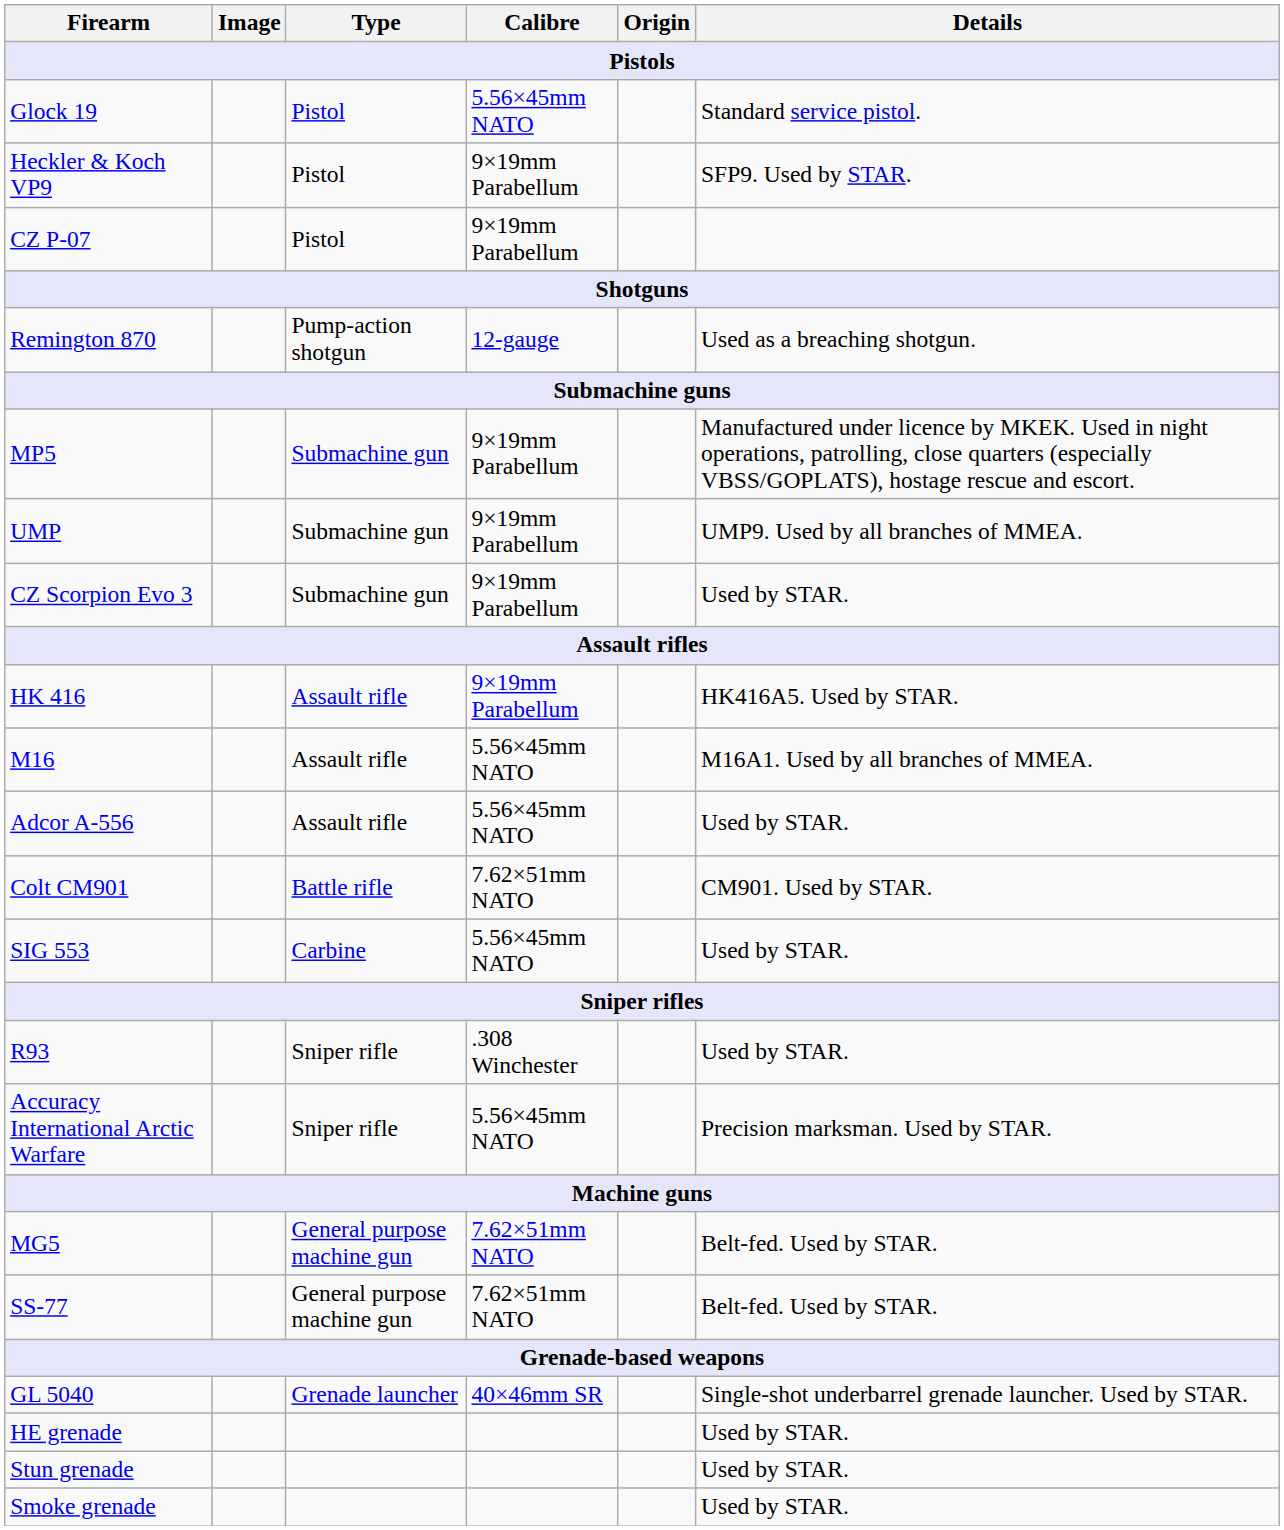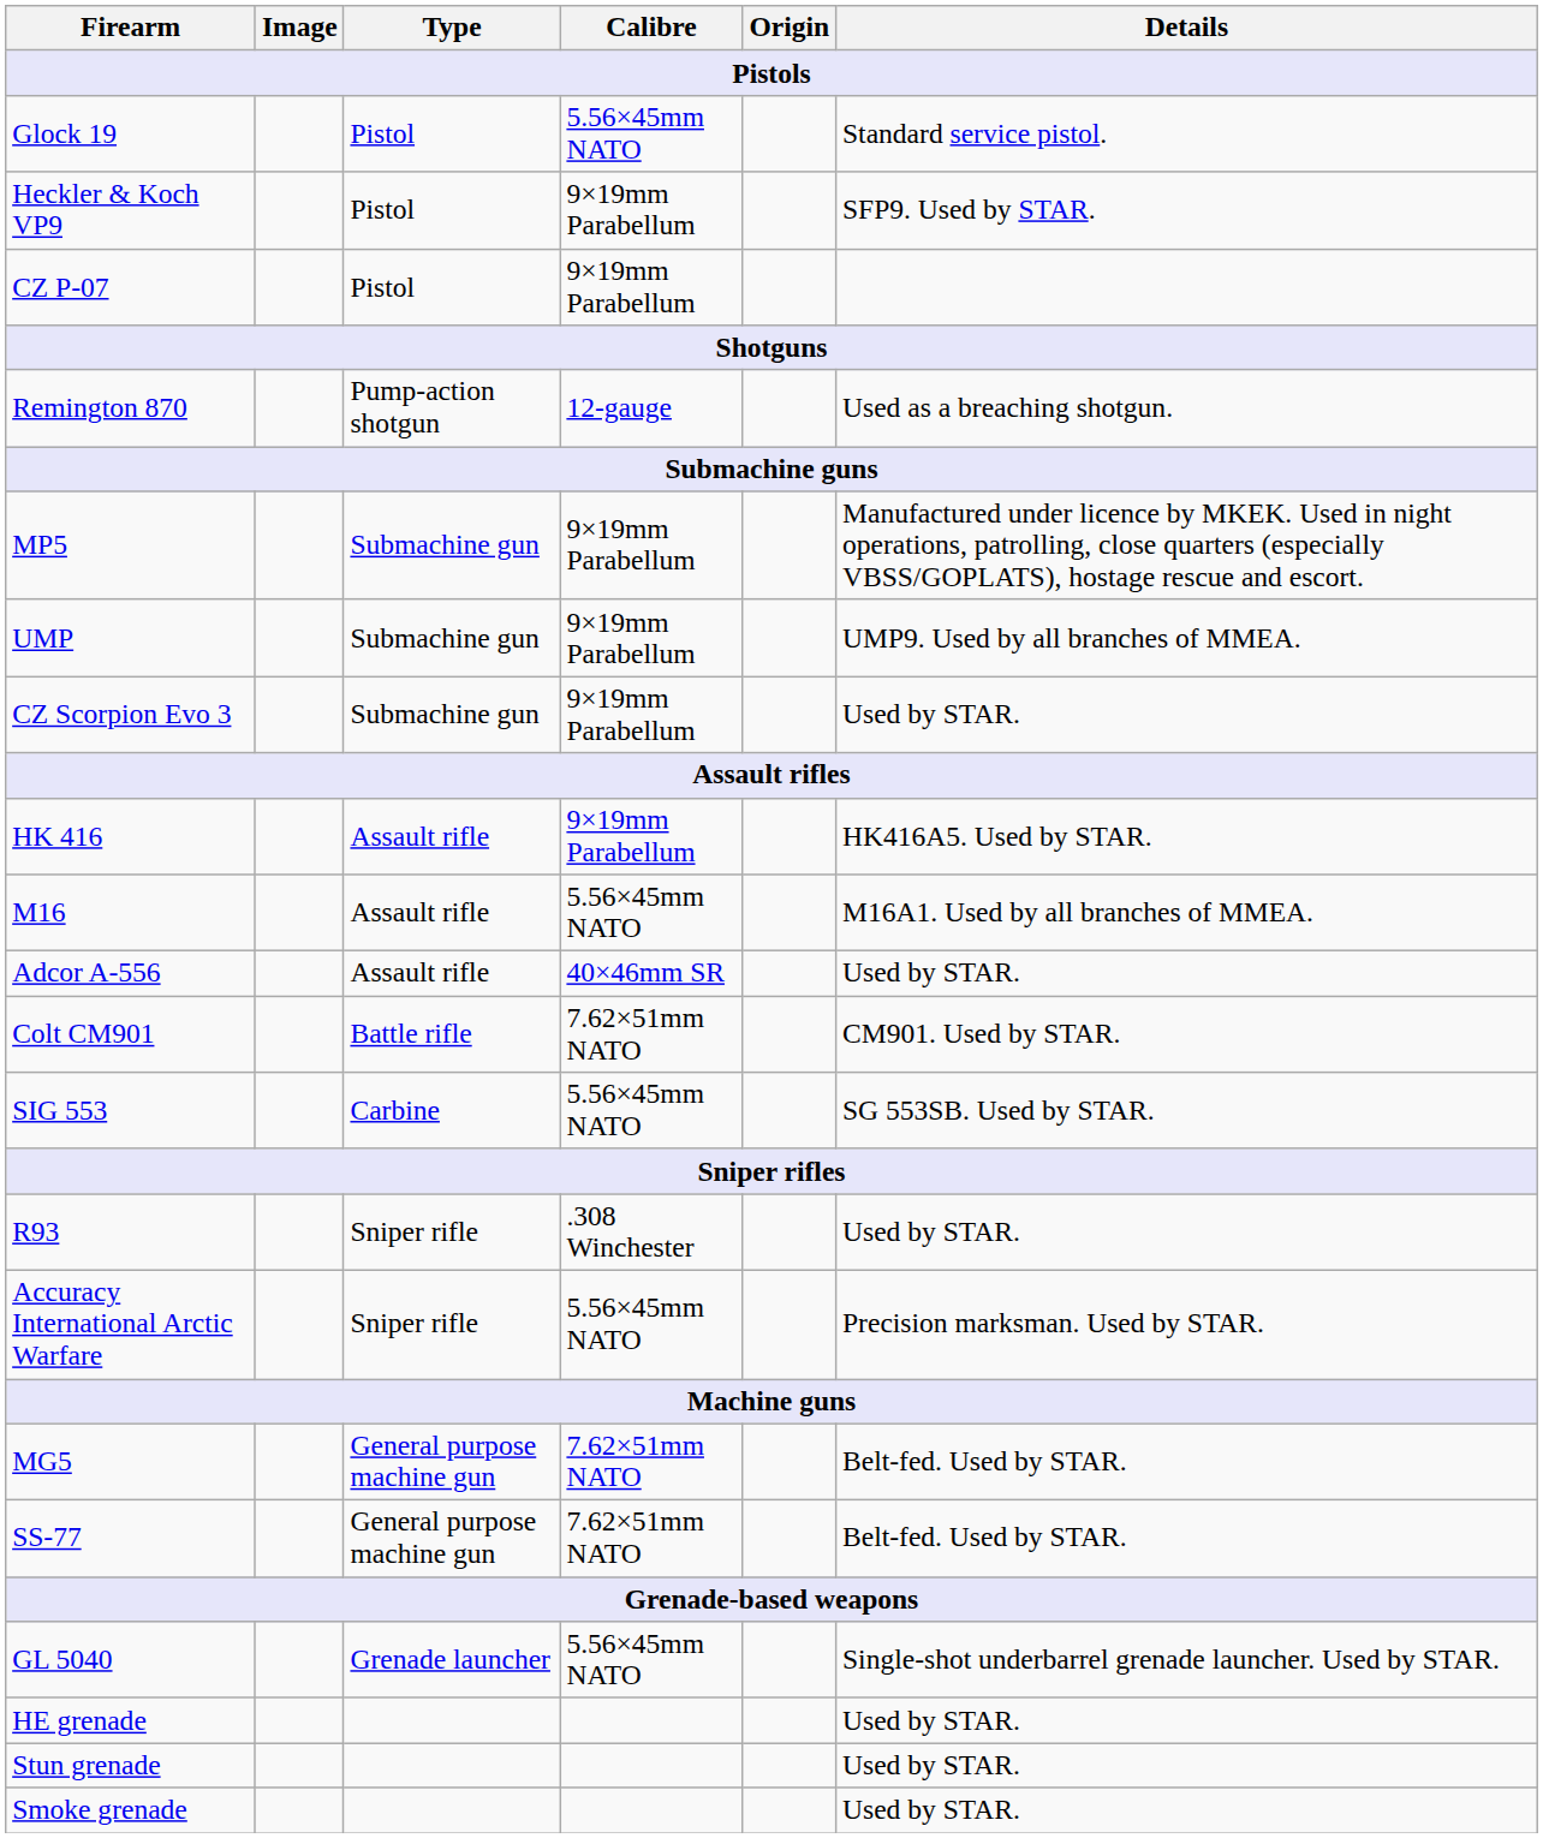Adcor A-556 | Calibre: 5.56×45mm NATO -> 40×46mm SR
SIG 553 | Details: Used by STAR. -> SG 553SB. Used by STAR.
GL 5040 | Calibre: 40×46mm SR -> 5.56×45mm NATO
